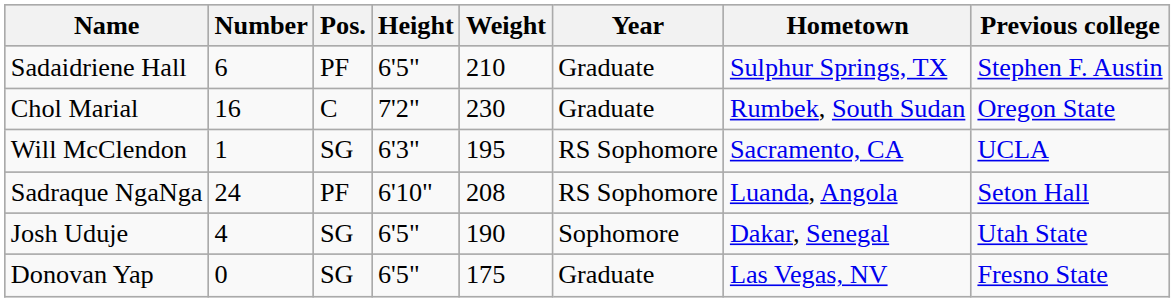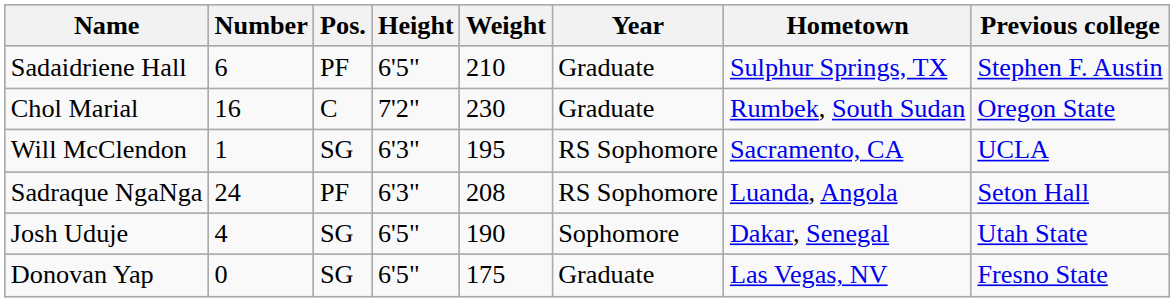Sadraque NgaNga | Height: 6'10" -> 6'3"
